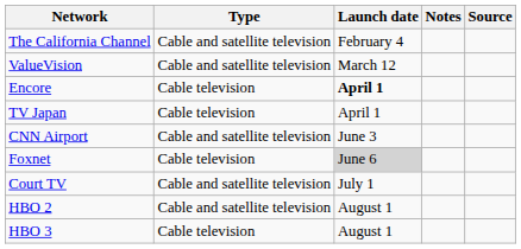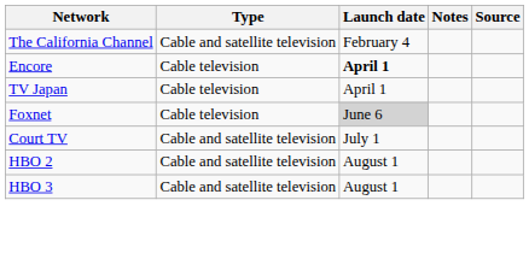- row: ValueVision | Cable and satellite television | March 12
- row: CNN Airport | Cable and satellite television | June 3
HBO 3 | Type: Cable television -> Cable and satellite television
